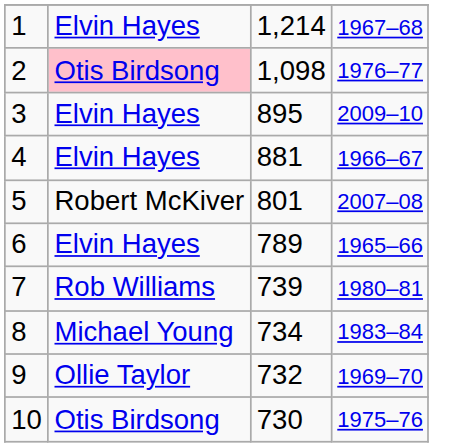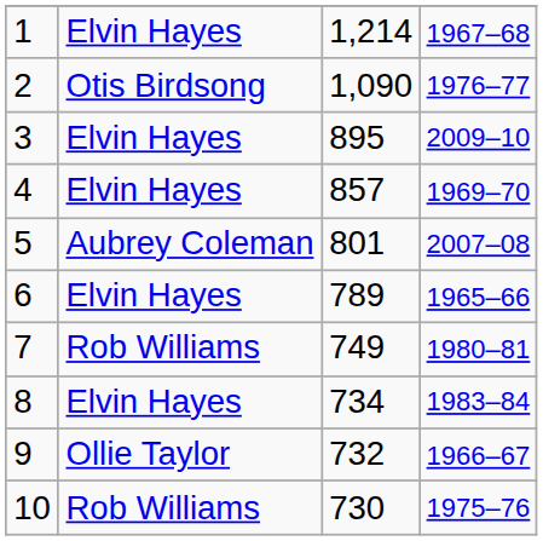2 | column 2: pink background -> no background
2 | column 3: 1,098 -> 1,090
4 | column 3: 881 -> 857
4 | column 4: 1966–67 -> 1969–70
5 | column 2: Robert McKiver -> Aubrey Coleman
7 | column 3: 739 -> 749
8 | column 2: Michael Young -> Elvin Hayes
9 | column 4: 1969–70 -> 1966–67
10 | column 2: Otis Birdsong -> Rob Williams
